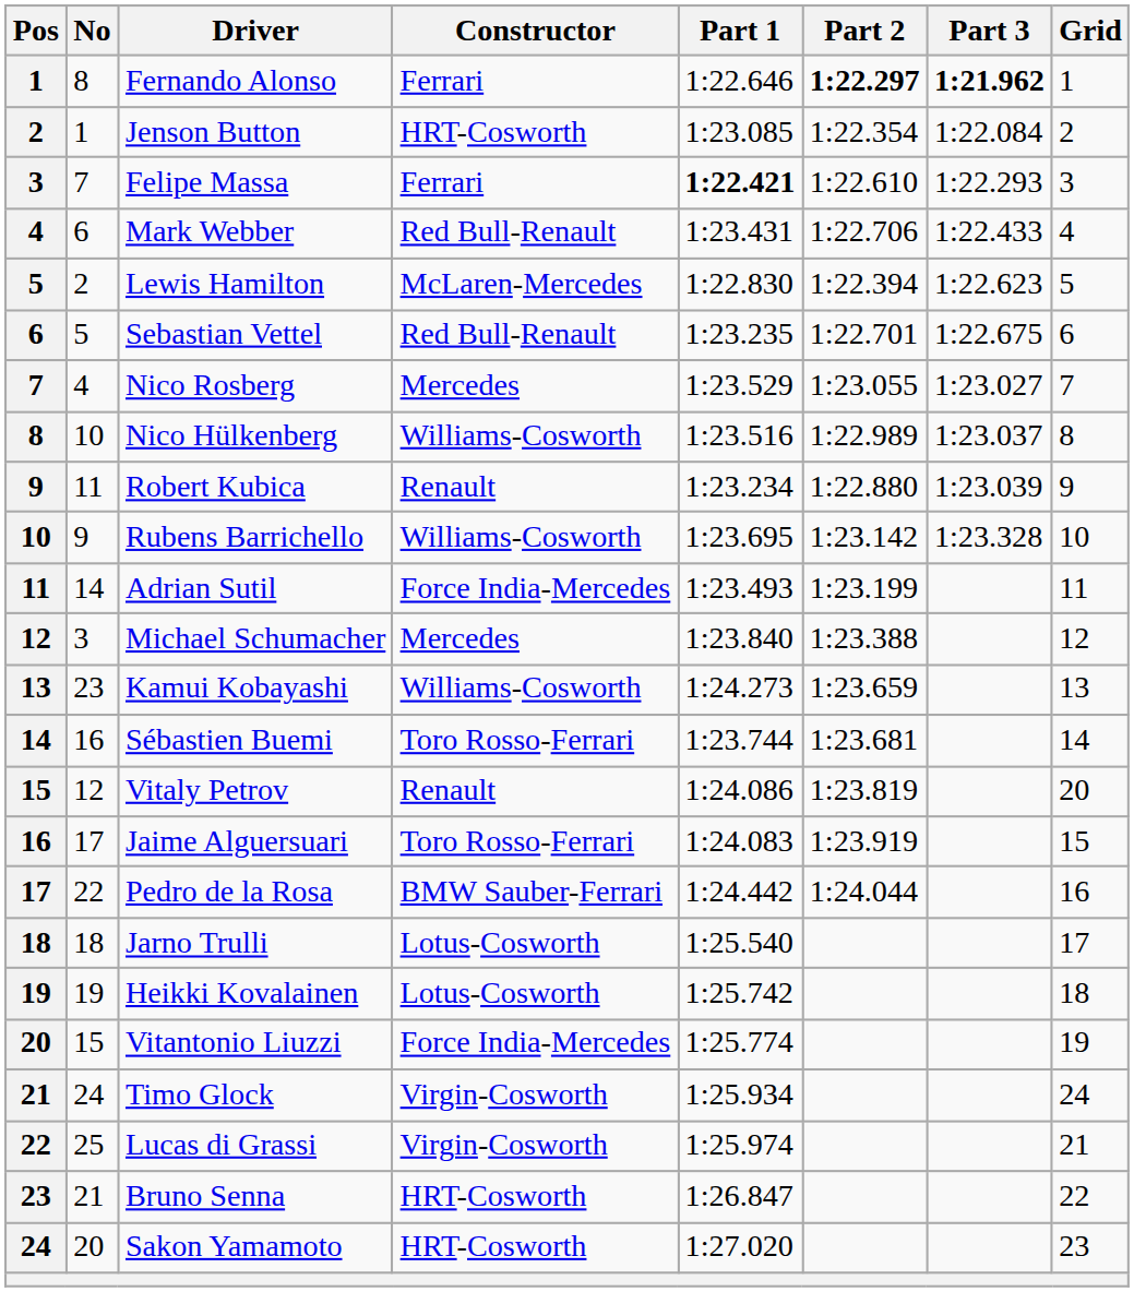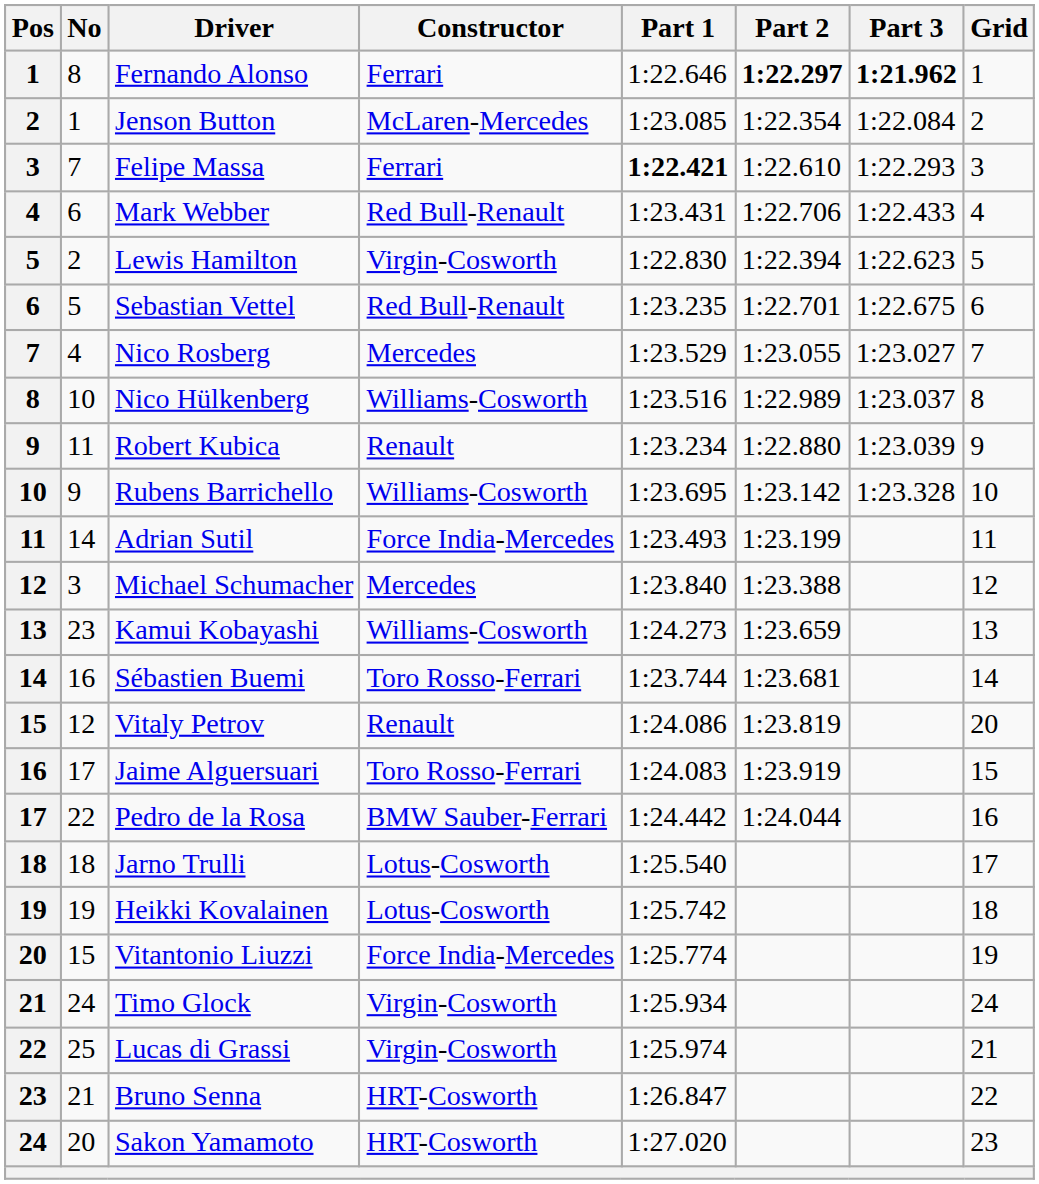Jenson Button | Constructor: HRT-Cosworth -> McLaren-Mercedes
Lewis Hamilton | Constructor: McLaren-Mercedes -> Virgin-Cosworth
